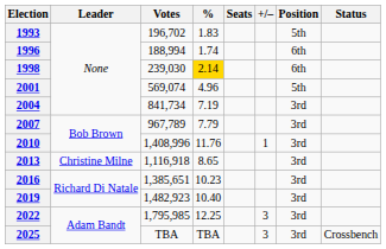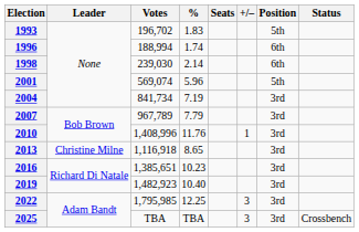1998 | %: gold background -> no background
2001 | %: 4.96 -> 5.96
